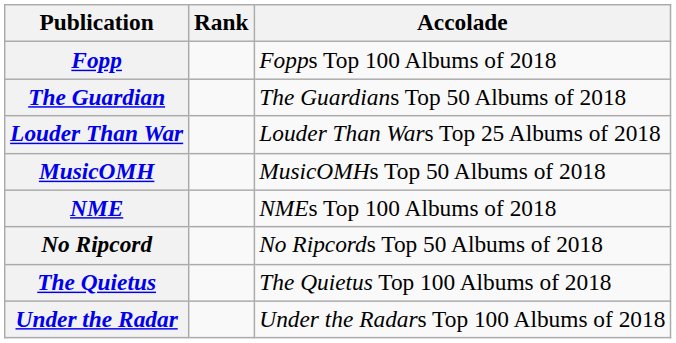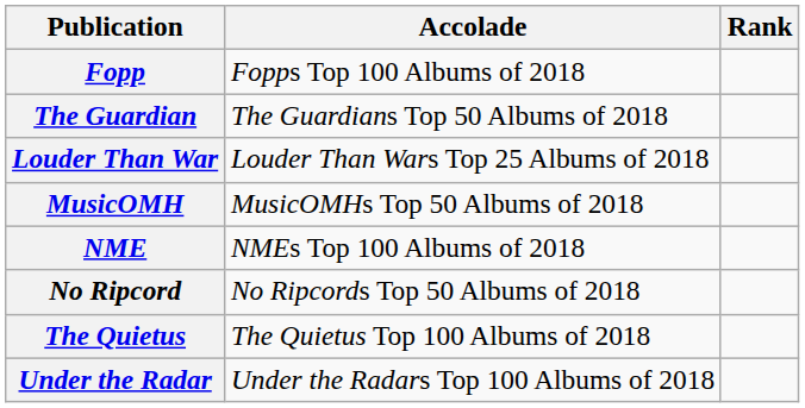columns swapped: Accolade <-> Rank
